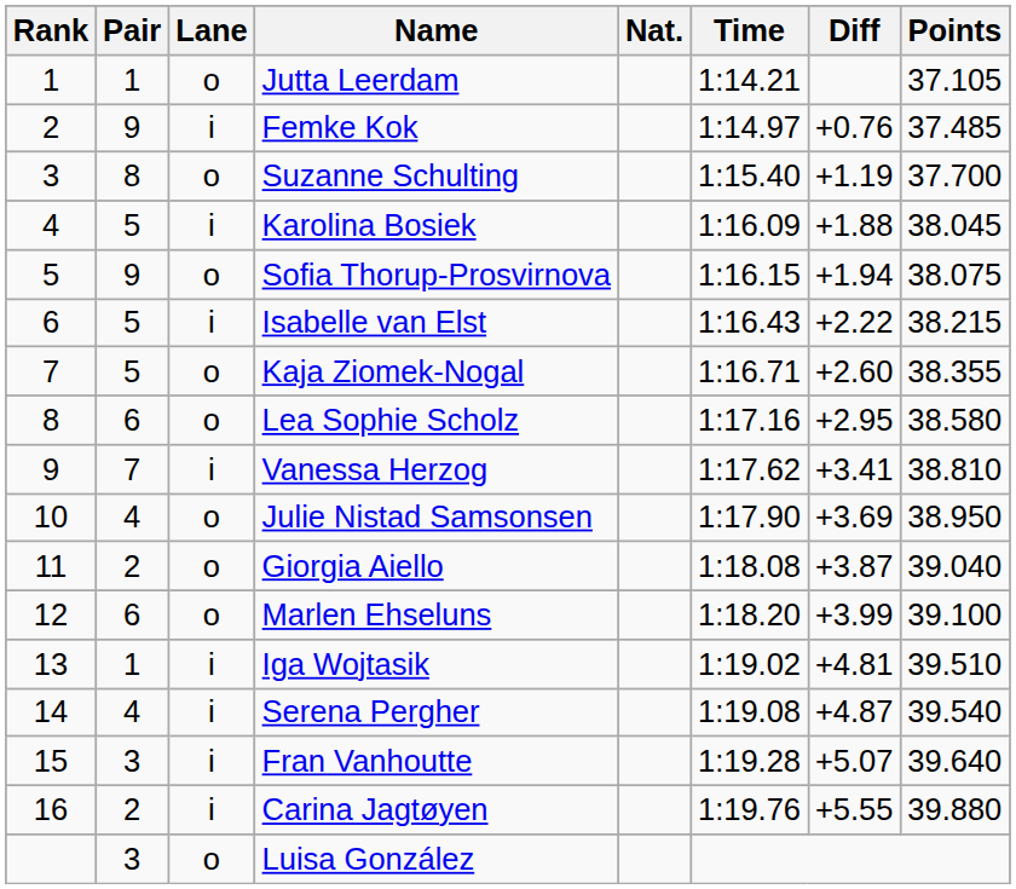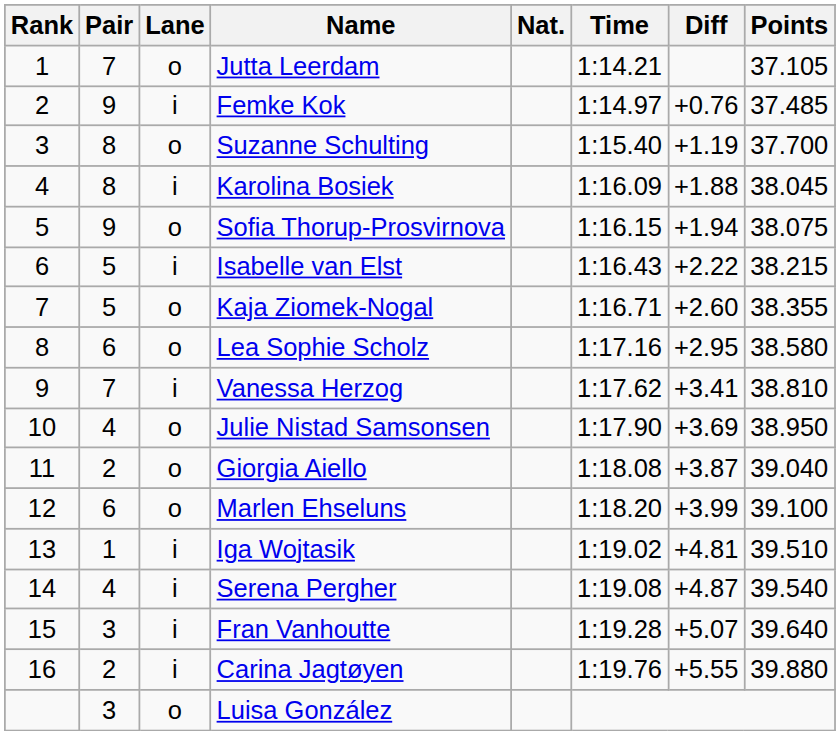Jutta Leerdam | Pair: 1 -> 7
Karolina Bosiek | Pair: 5 -> 8
